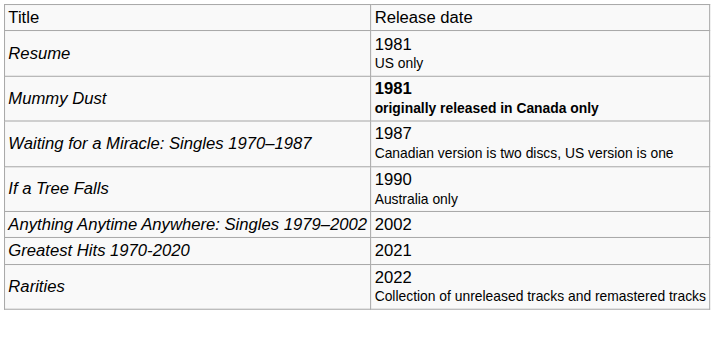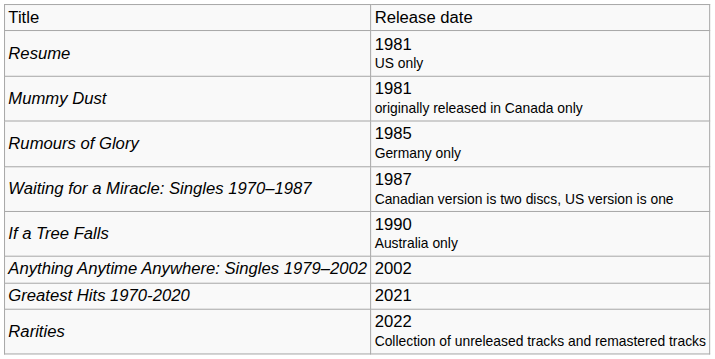Mummy Dust | column 2: bold -> normal
+ row: Rumours of Glory | 1985 Germany only
